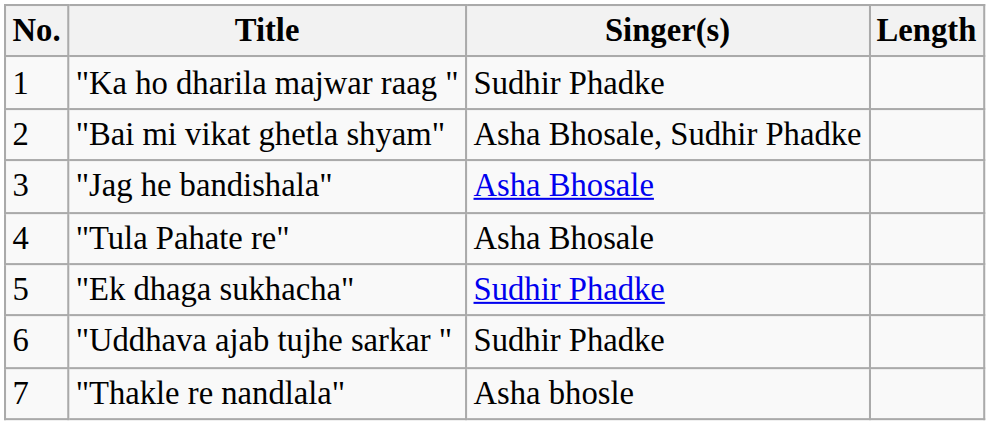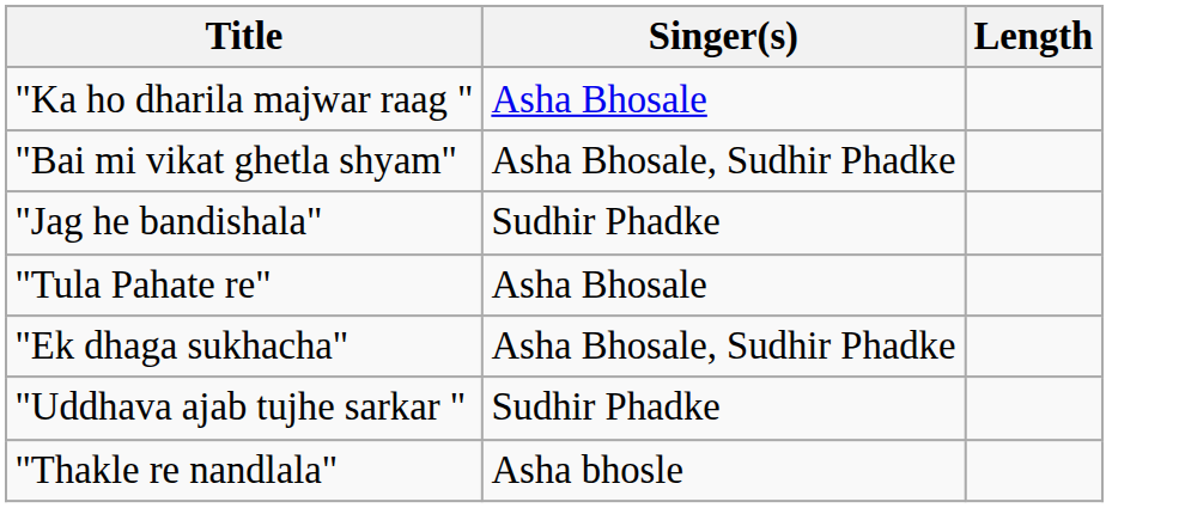- column: No. | 1 | 2 | 3 | 4 | 5 | 6 | 7
"Ka ho dharila majwar raag " | Singer(s): Sudhir Phadke -> Asha Bhosale
"Jag he bandishala" | Singer(s): Asha Bhosale -> Sudhir Phadke
"Ek dhaga sukhacha" | Singer(s): Sudhir Phadke -> Asha Bhosale, Sudhir Phadke
